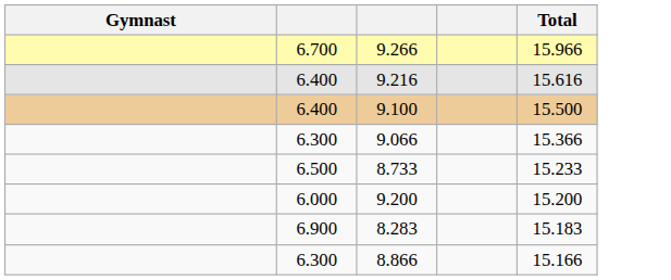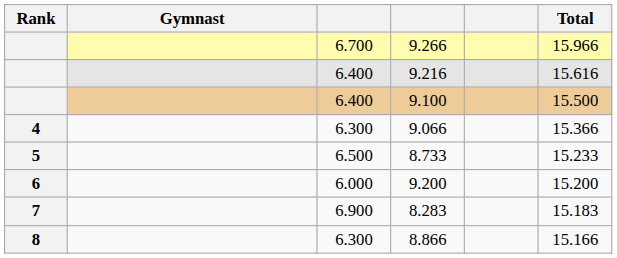+ column: Rank | 4 | 5 | 6 | 7 | 8
